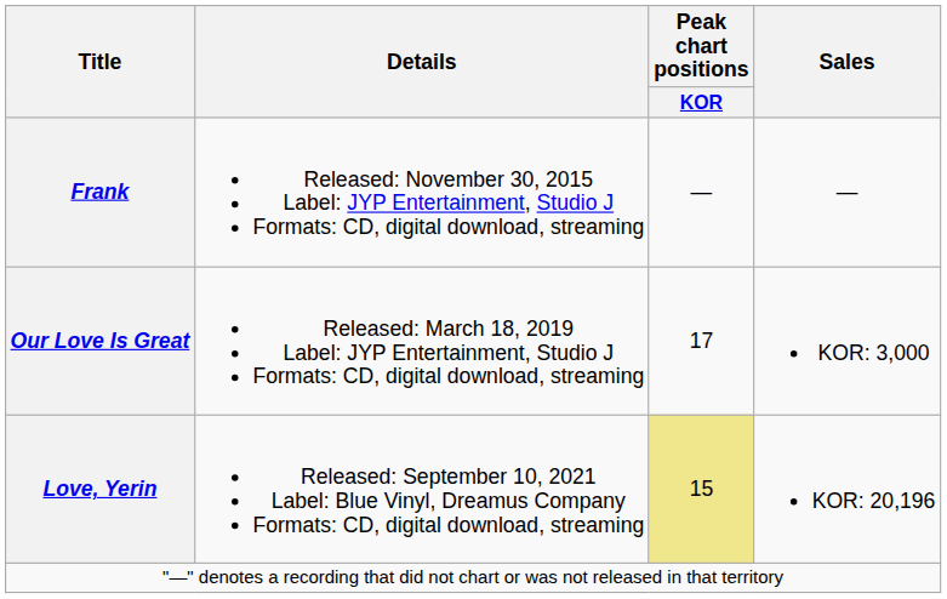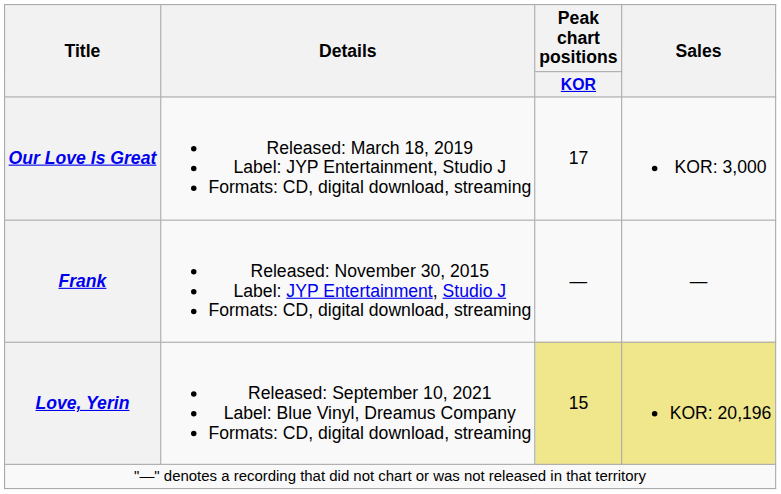rows swapped: Frank <-> Our Love Is Great
Love, Yerin | Sales: no background -> khaki background
